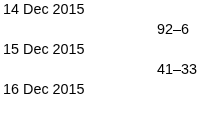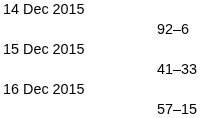+ row: 57–15
